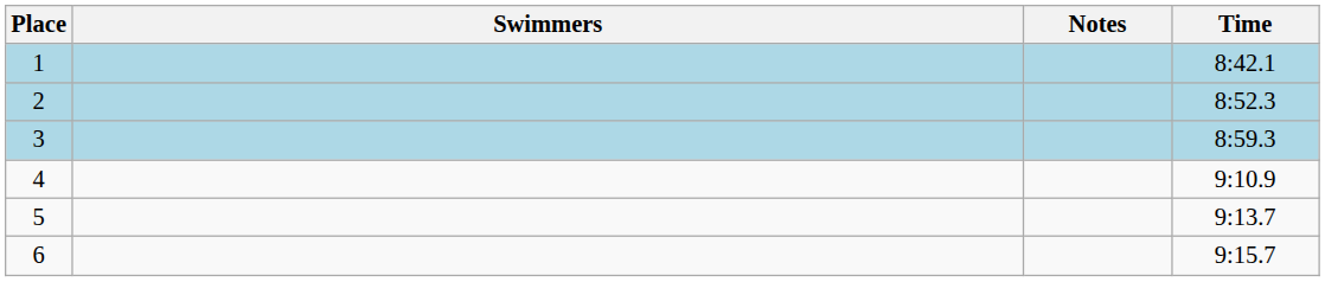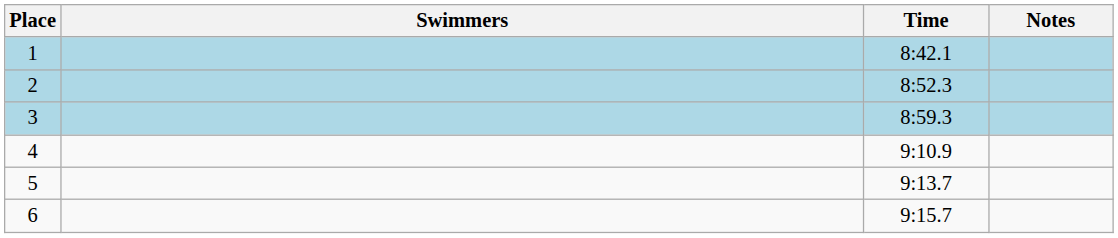columns swapped: Time <-> Notes
